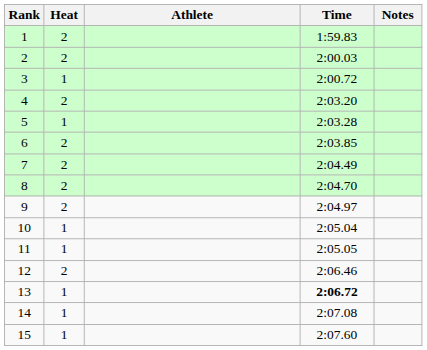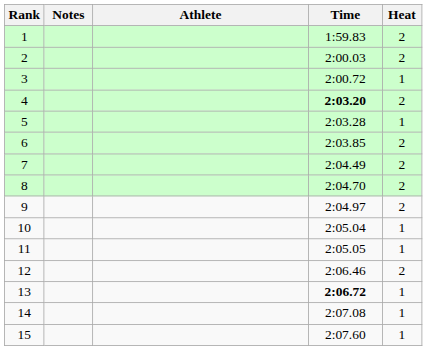columns swapped: Heat <-> Notes
4 | Time: normal -> bold
